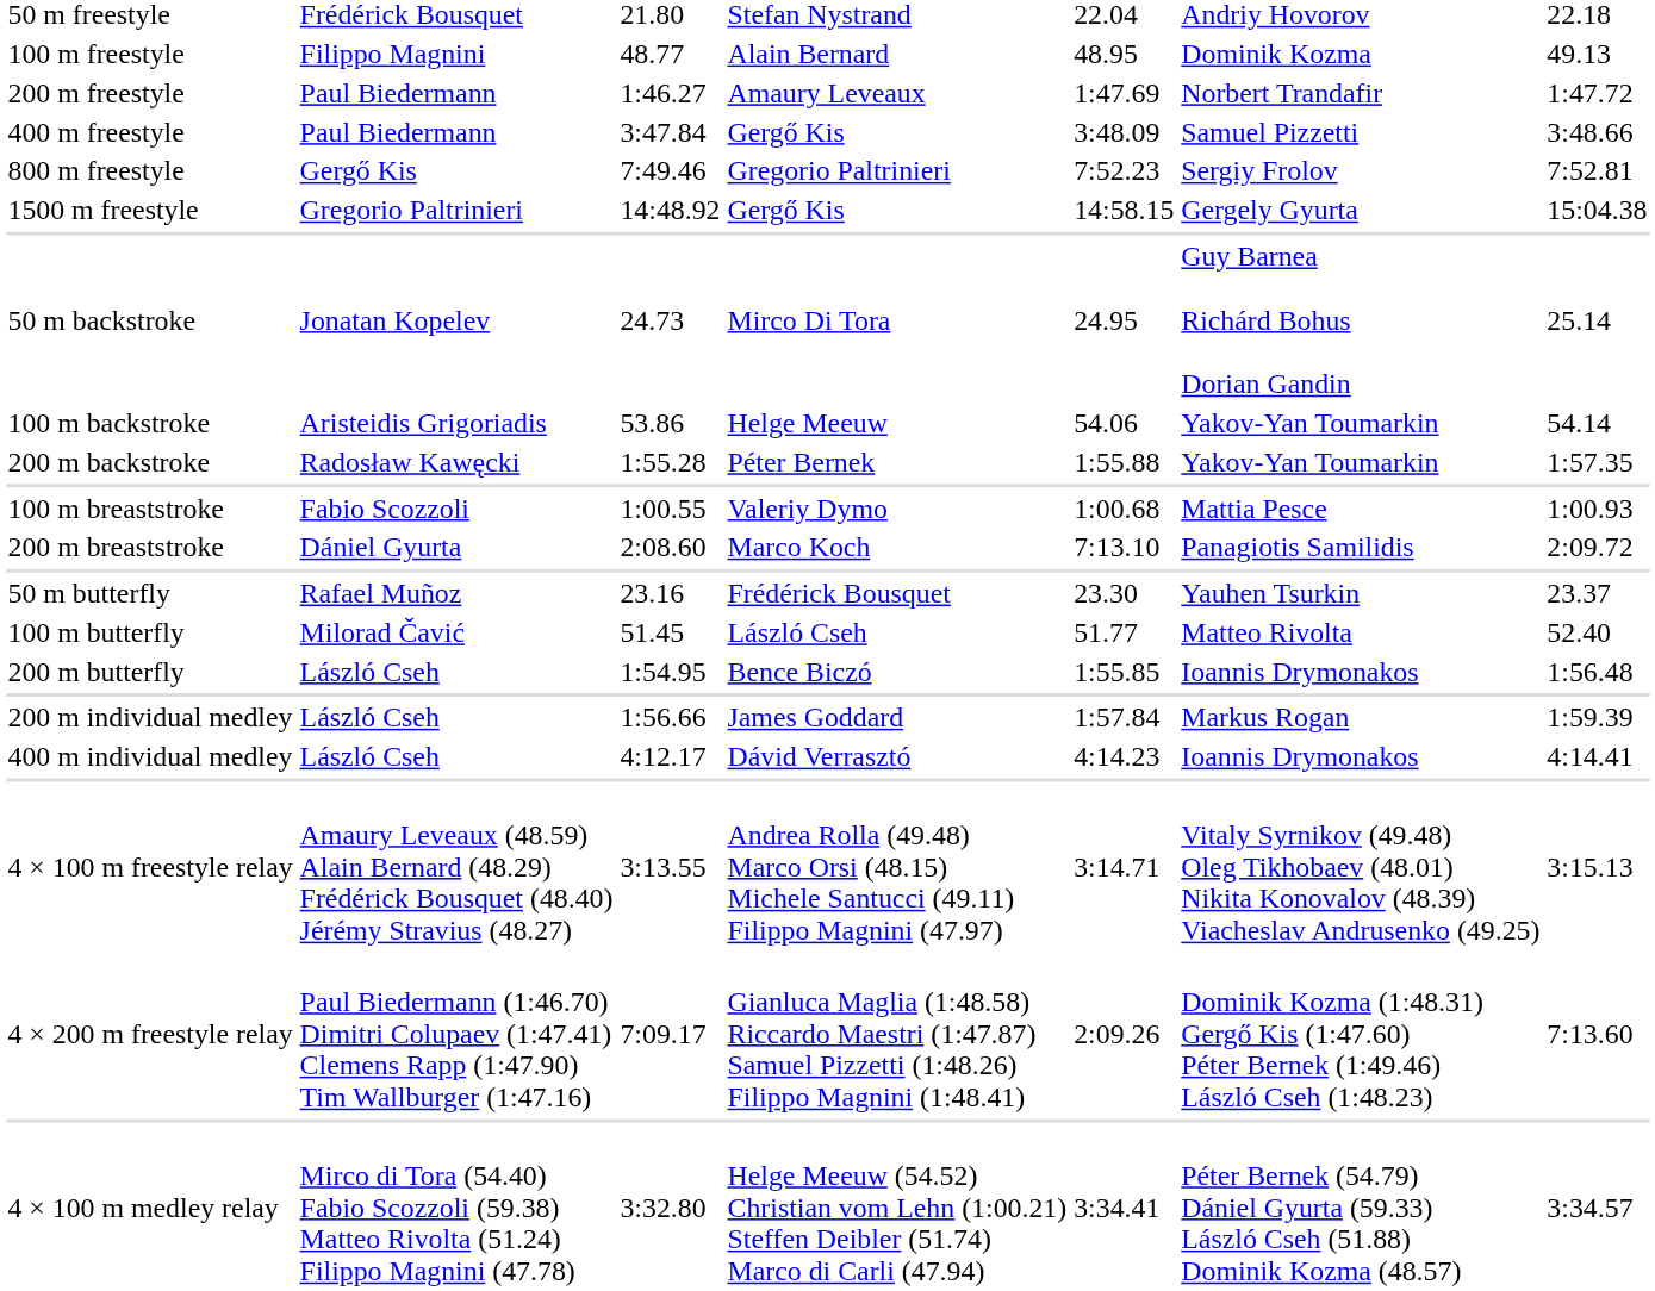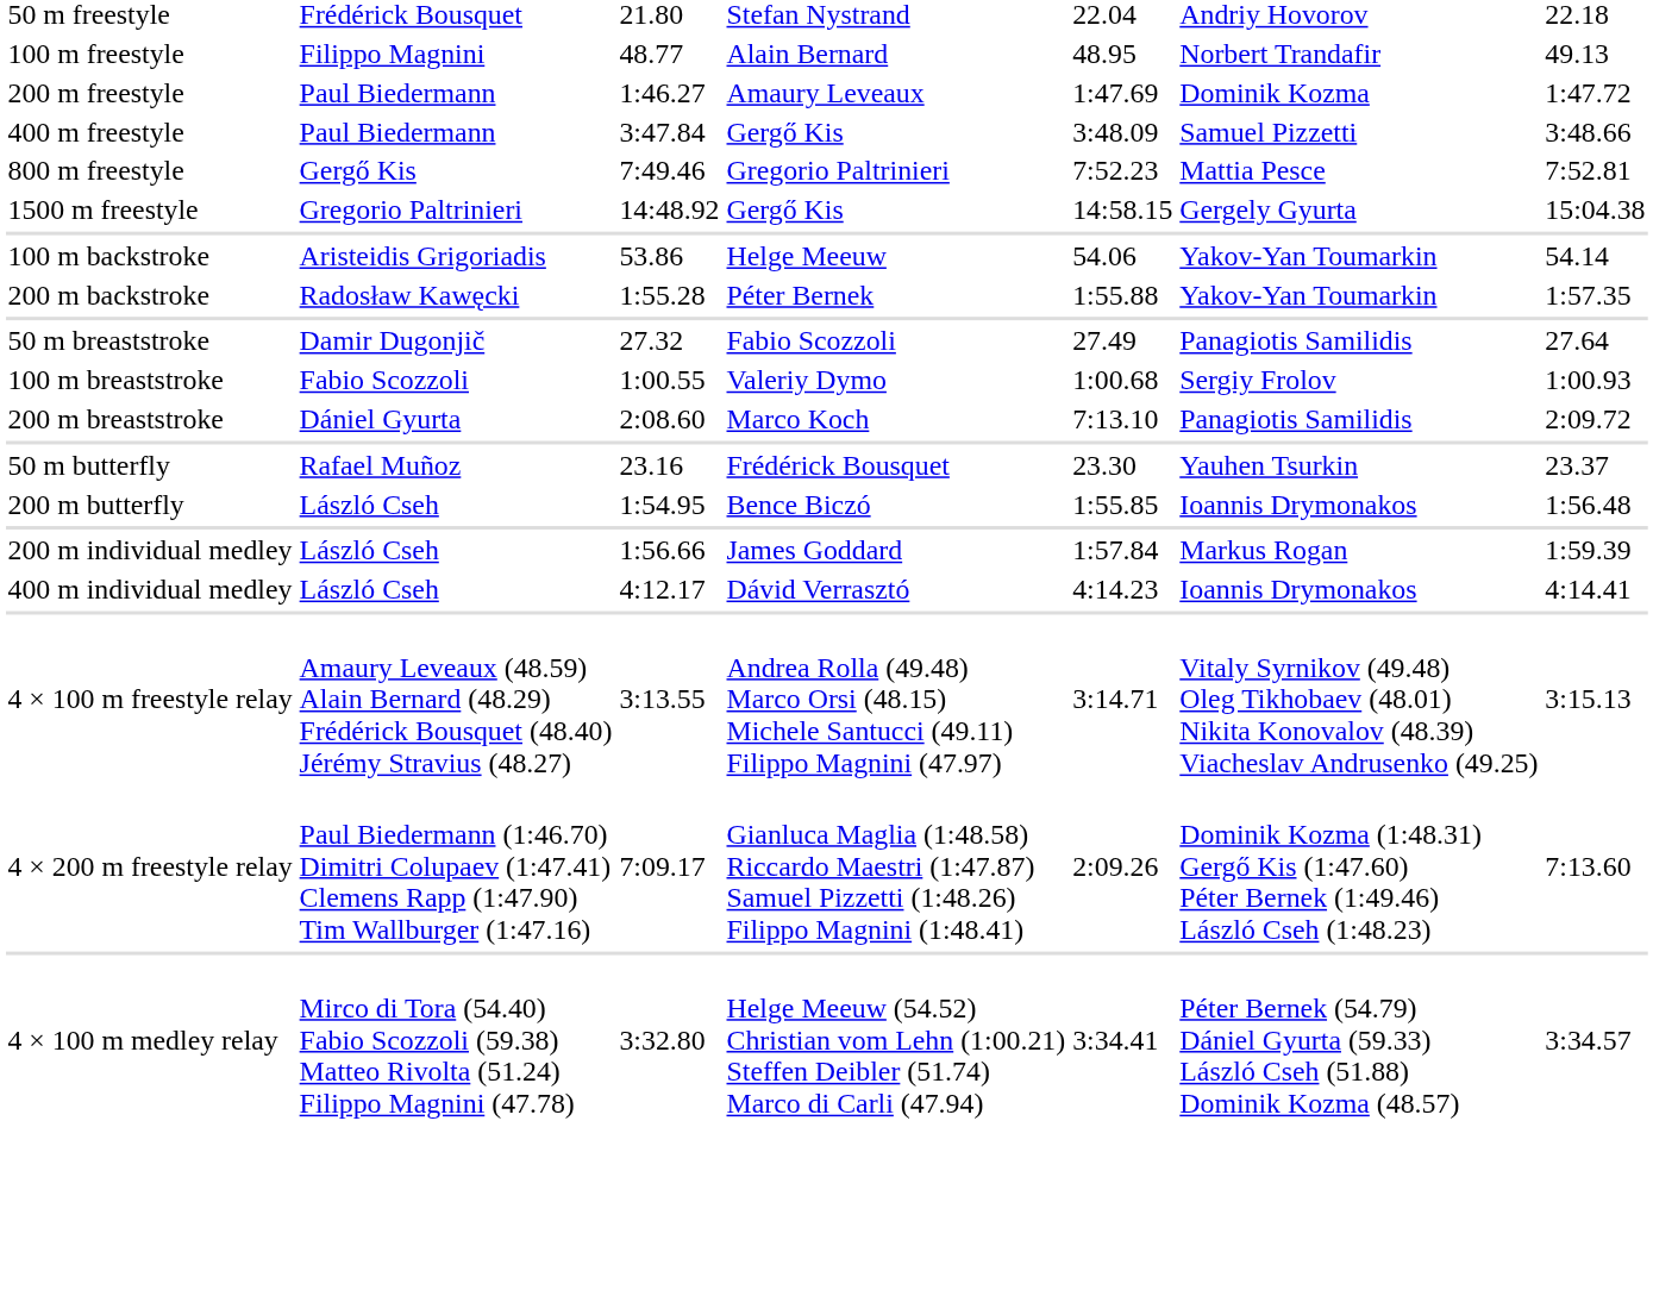100 m freestyle | column 6: Dominik Kozma -> Norbert Trandafir
200 m freestyle | column 6: Norbert Trandafir -> Dominik Kozma
800 m freestyle | column 6: Sergiy Frolov -> Mattia Pesce
- row: 50 m backstroke | Jonatan Kopelev | 24.73 | Mirco Di Tora | 24.95 | Guy Barnea Richárd Bohus Dorian Gandin | 25.14
+ row: 50 m breaststroke | Damir Dugonjič | 27.32 | Fabio Scozzoli | 27.49 | Panagiotis Samilidis | 27.64
100 m breaststroke | column 6: Mattia Pesce -> Sergiy Frolov
- row: 100 m butterfly | Milorad Čavić | 51.45 | László Cseh | 51.77 | Matteo Rivolta | 52.40
